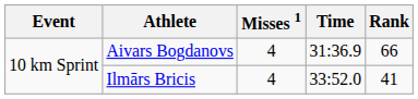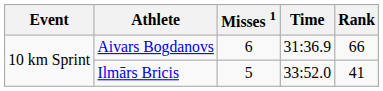Aivars Bogdanovs | Misses 1: 4 -> 6
Ilmārs Bricis | Misses 1: 4 -> 5
